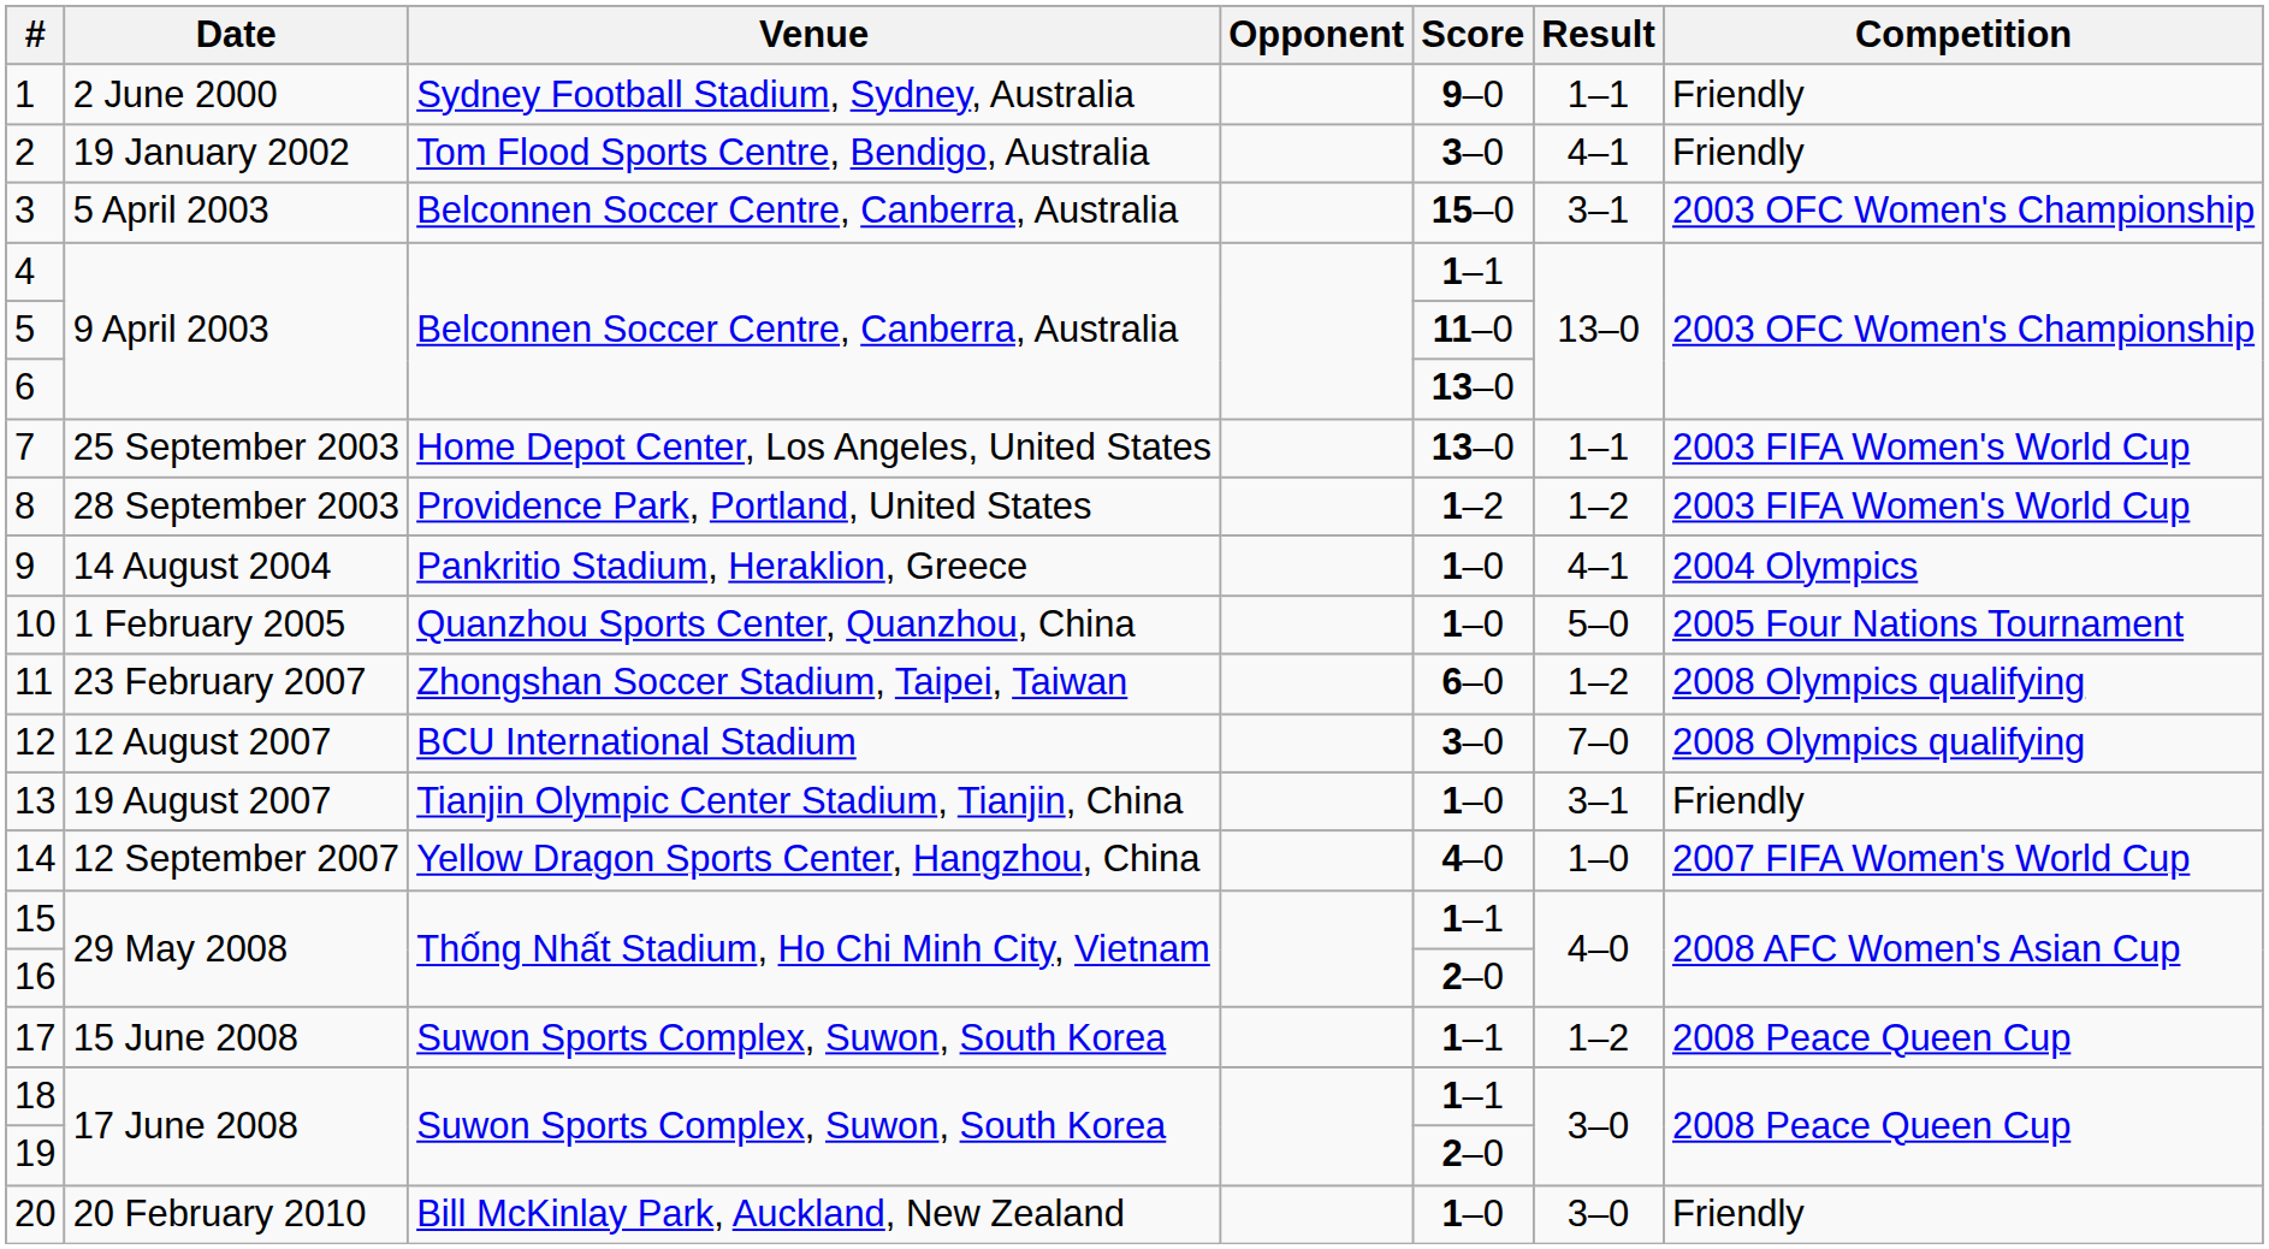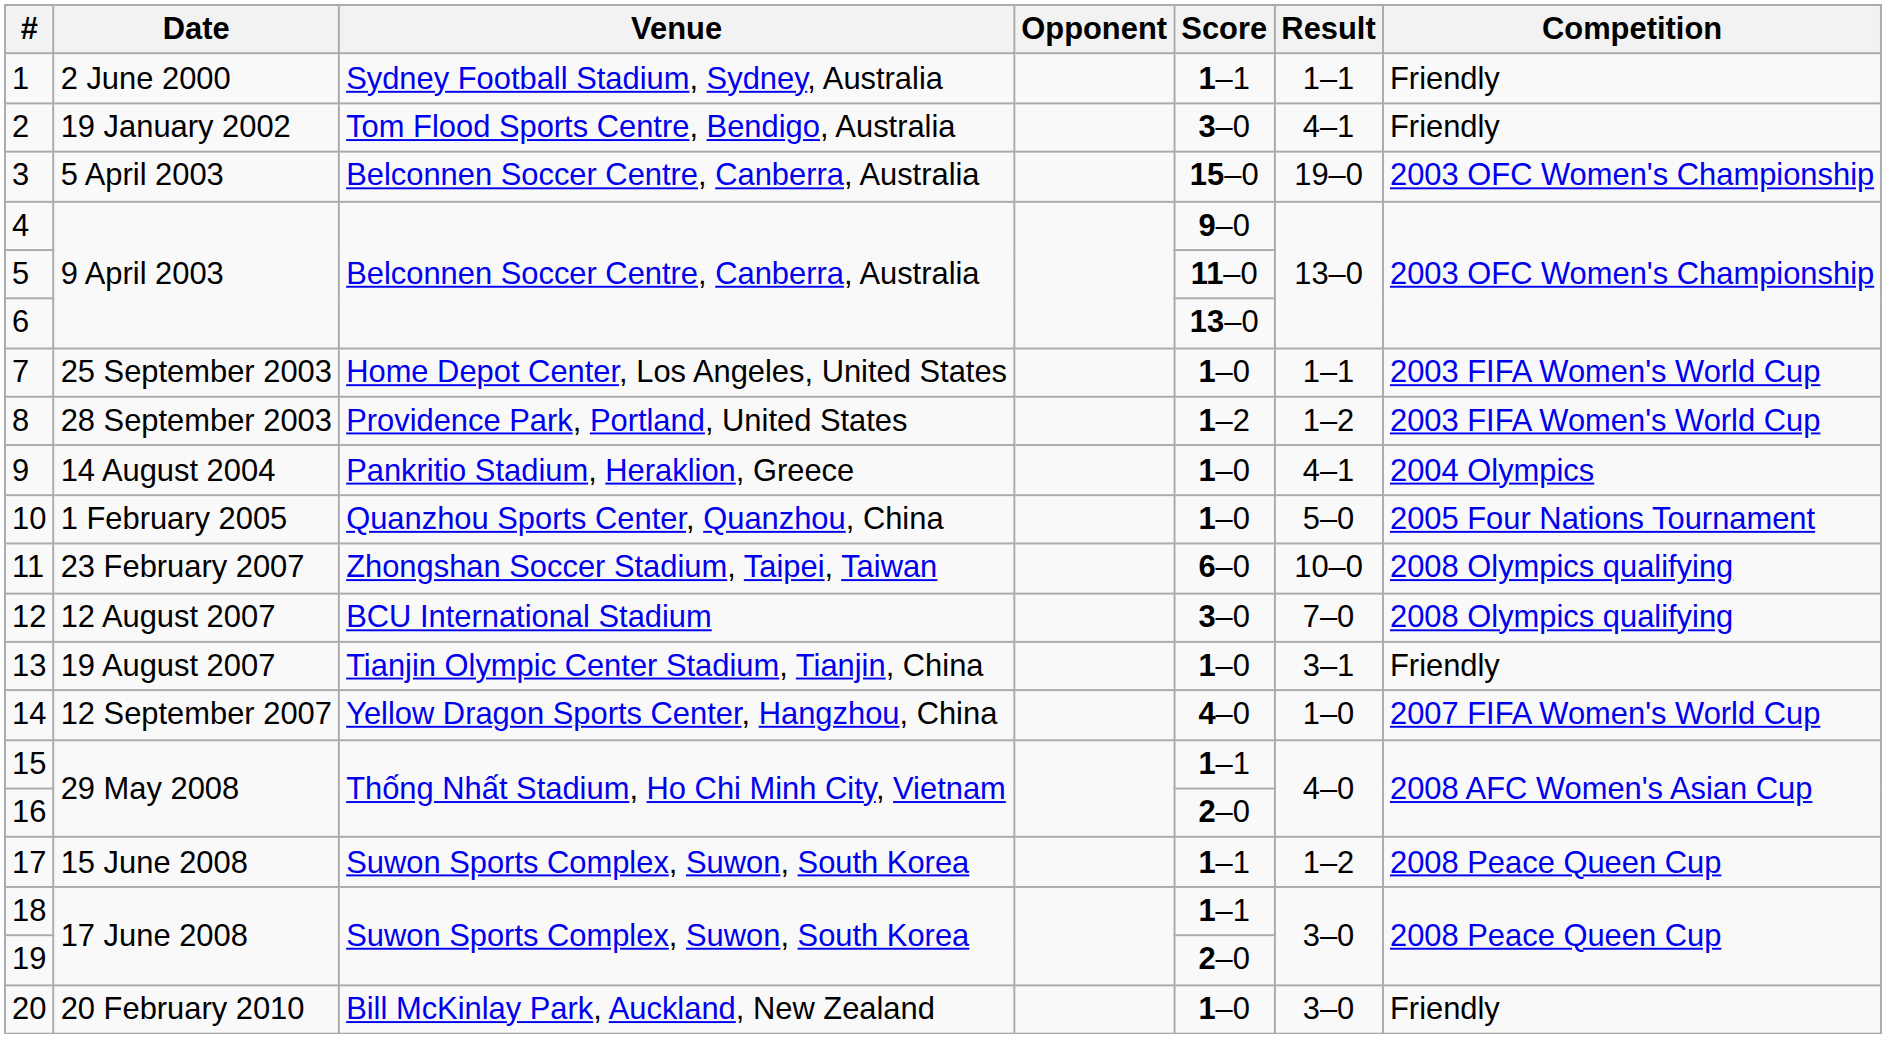1 | Score: 9–0 -> 1–1
3 | Result: 3–1 -> 19–0
4 | Score: 1–1 -> 9–0
7 | Score: 13–0 -> 1–0
11 | Result: 1–2 -> 10–0
